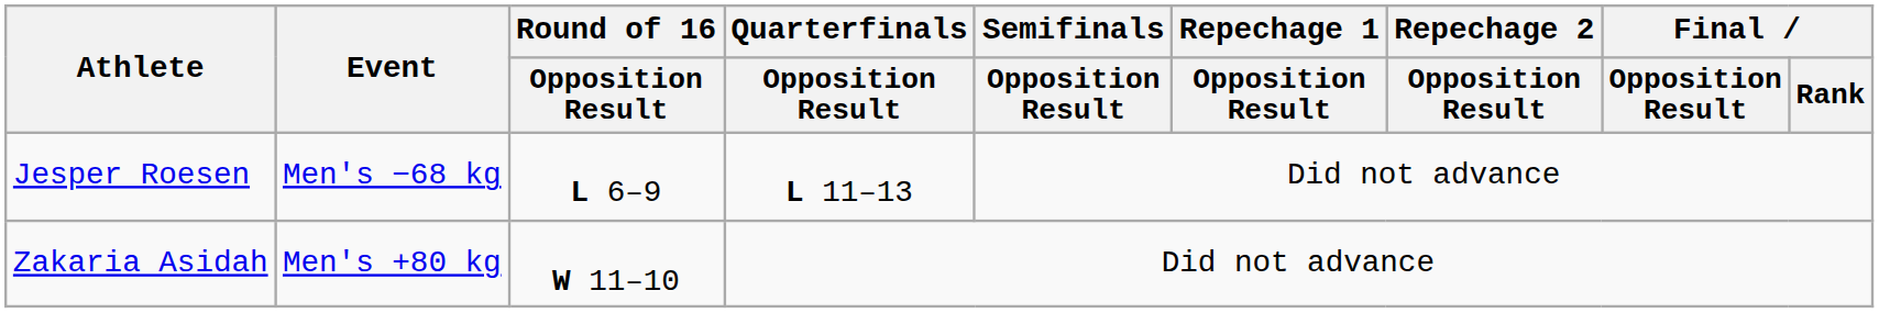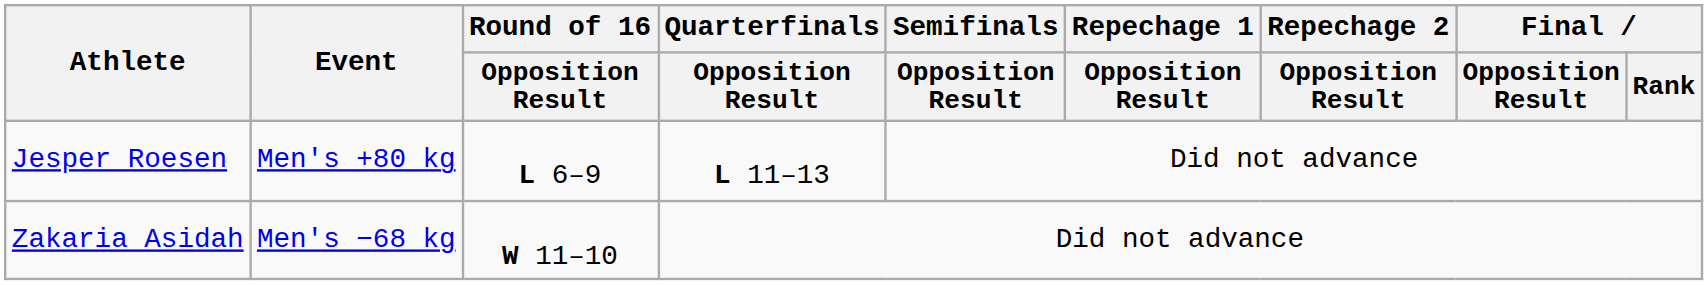Jesper Roesen | Event: Men's −68 kg -> Men's +80 kg
Zakaria Asidah | Event: Men's +80 kg -> Men's −68 kg
